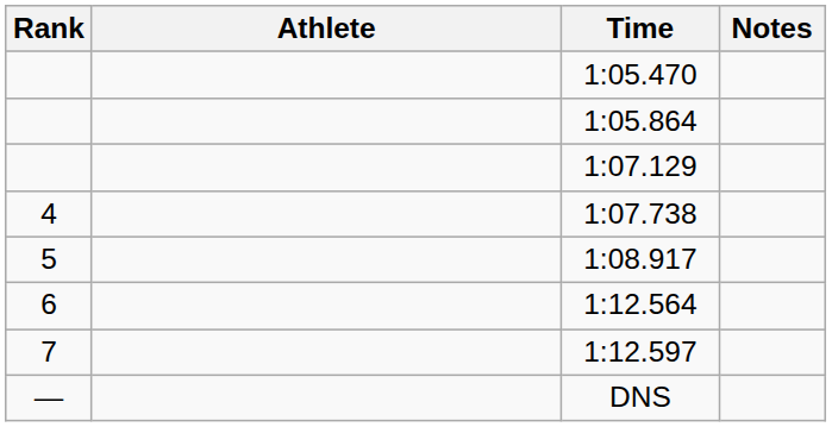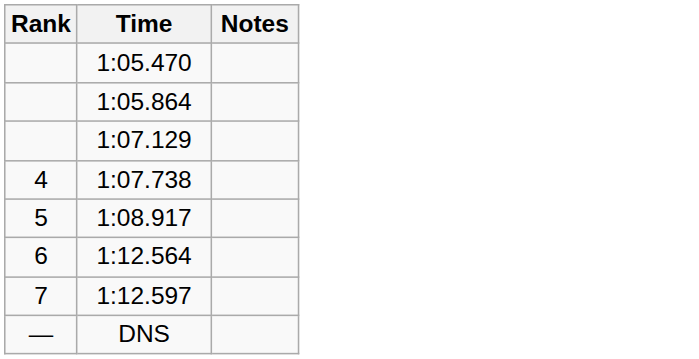- column: Athlete
